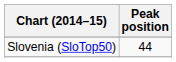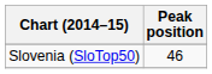Slovenia (SloTop50) | Peak position: 44 -> 46
